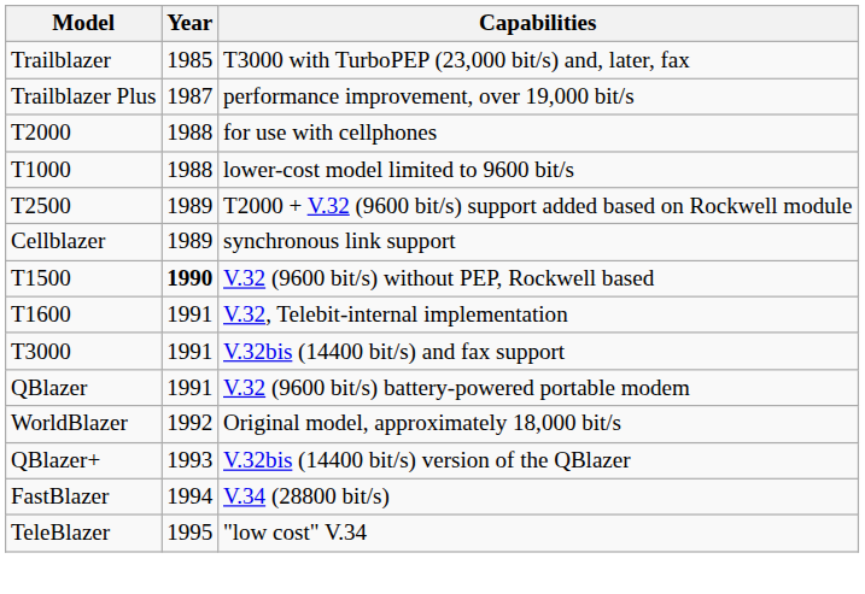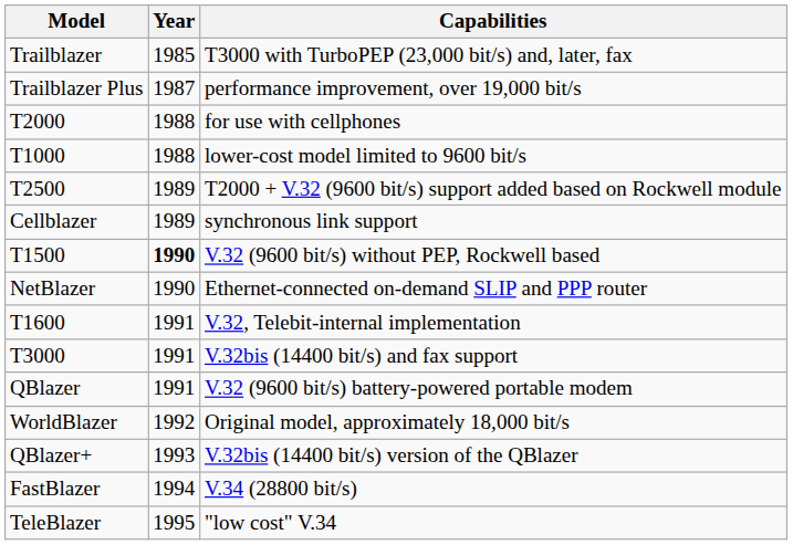+ row: NetBlazer | 1990 | Ethernet-connected on-demand SLIP and PPP router
